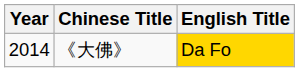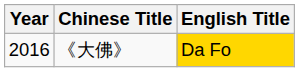《大佛》 | Year: 2014 -> 2016
